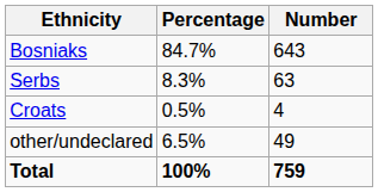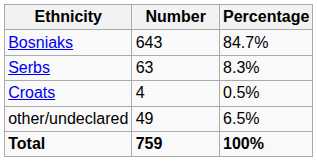columns swapped: Number <-> Percentage
